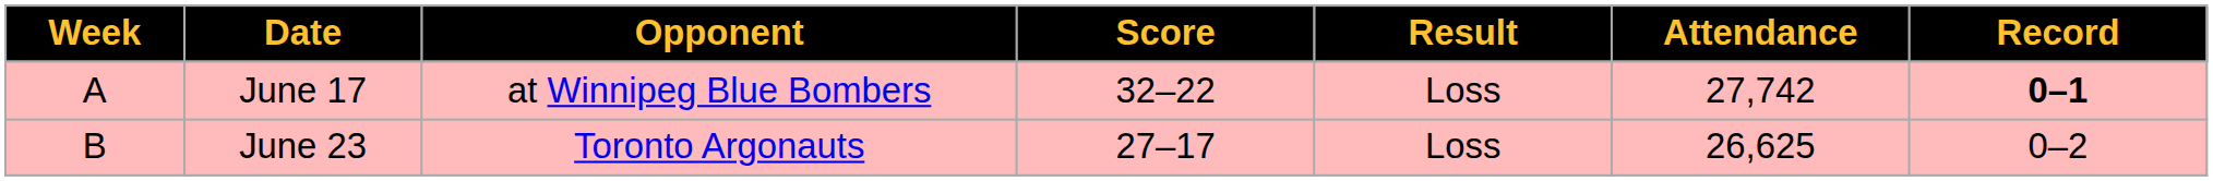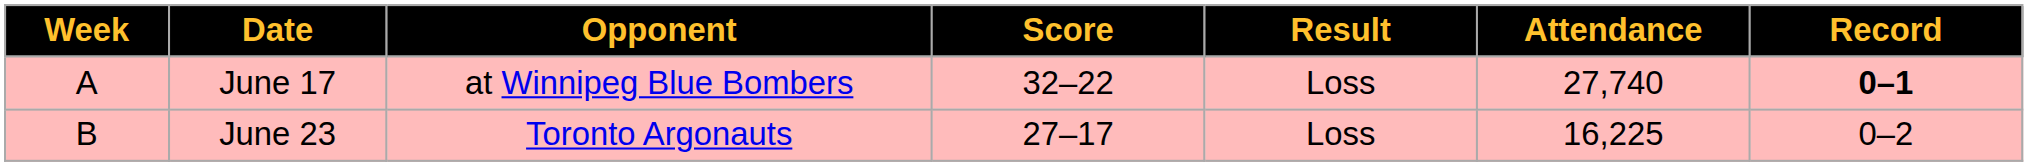June 17 | Attendance: 27,742 -> 27,740
June 23 | Attendance: 26,625 -> 16,225
